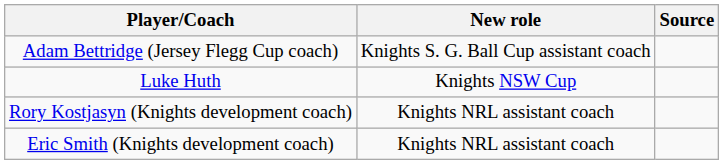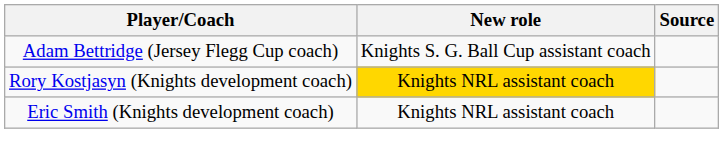- row: Luke Huth | Knights NSW Cup
Rory Kostjasyn (Knights development coach) | New role: no background -> gold background
